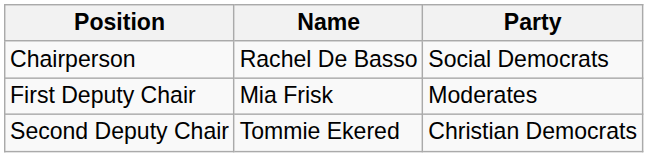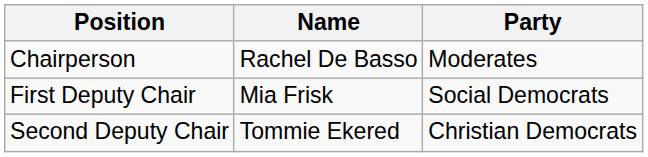Chairperson | Party: Social Democrats -> Moderates
First Deputy Chair | Party: Moderates -> Social Democrats
